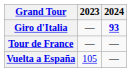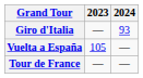Giro d'Italia | 2024: bold -> normal
rows swapped: Tour de France <-> Vuelta a España
